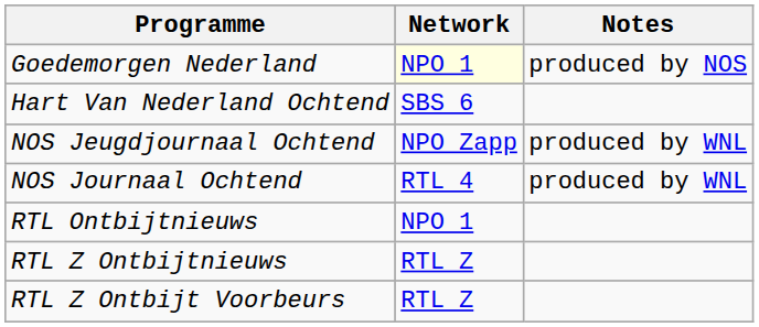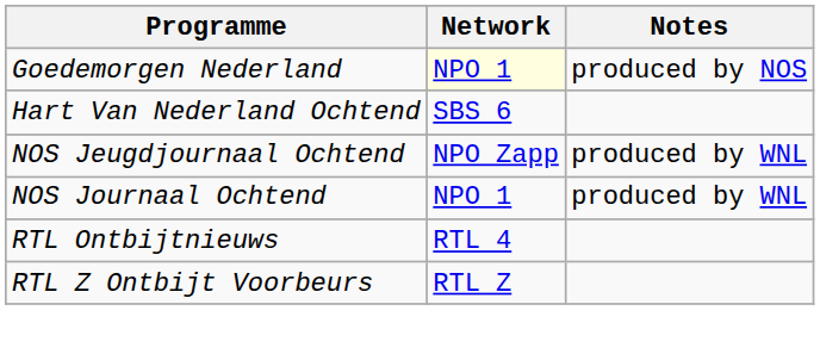NOS Journaal Ochtend | Network: RTL 4 -> NPO 1
RTL Ontbijtnieuws | Network: NPO 1 -> RTL 4
- row: RTL Z Ontbijtnieuws | RTL Z
